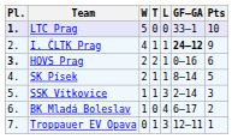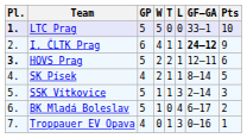+ column: GP | 5 | 6 | 5 | 4 | 5 | 5 | 4
HOVS Prag | GF–GA: 0–16 -> 12–11
Troppauer EV Opava | GF–GA: 12–11 -> 0–16
